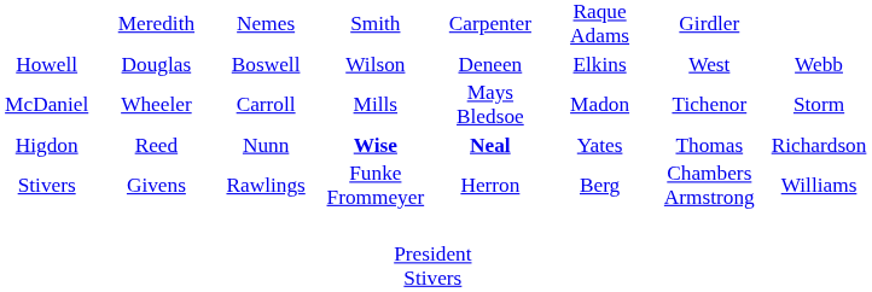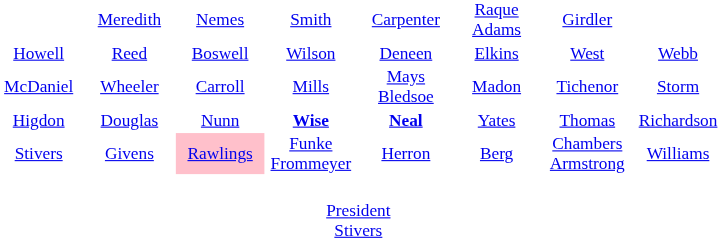Wilson | column 2: Douglas -> Reed
Wise | column 2: Reed -> Douglas
Funke Frommeyer | column 3: no background -> pink background
